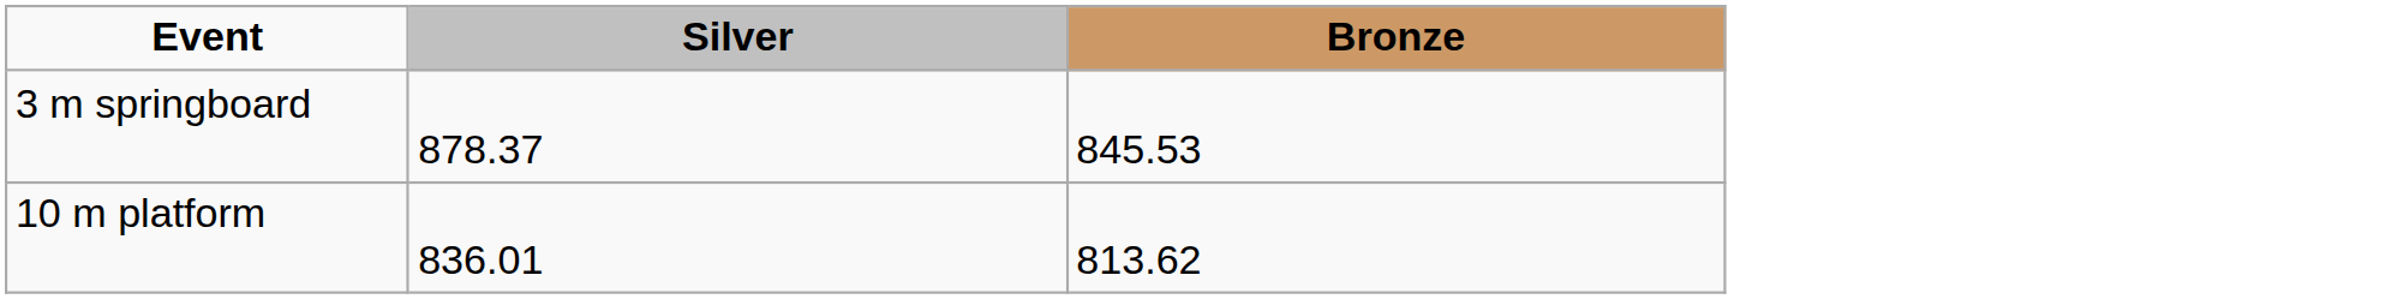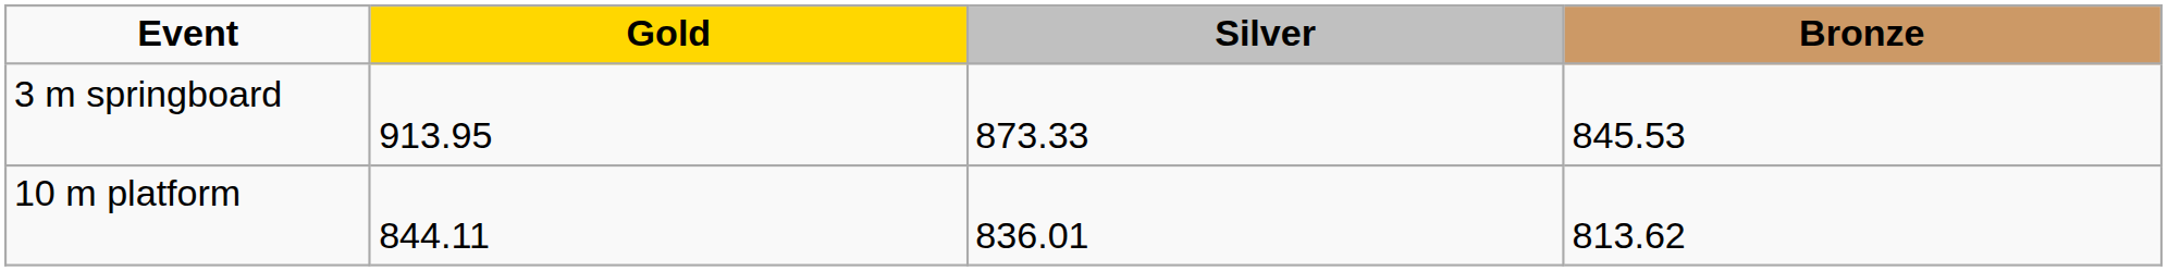+ column: Gold | 913.95 | 844.11
3 m springboard | Silver: 878.37 -> 873.33
